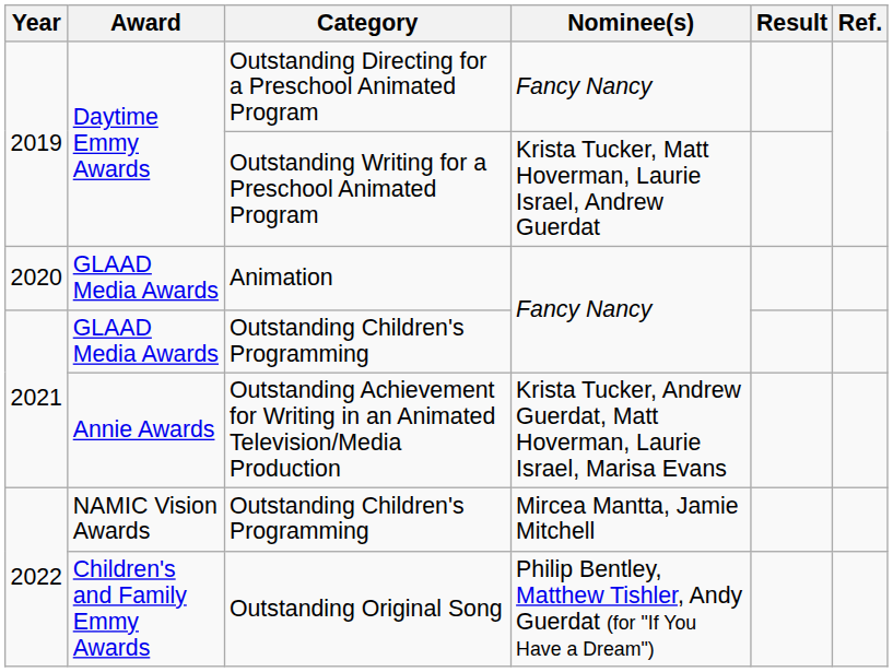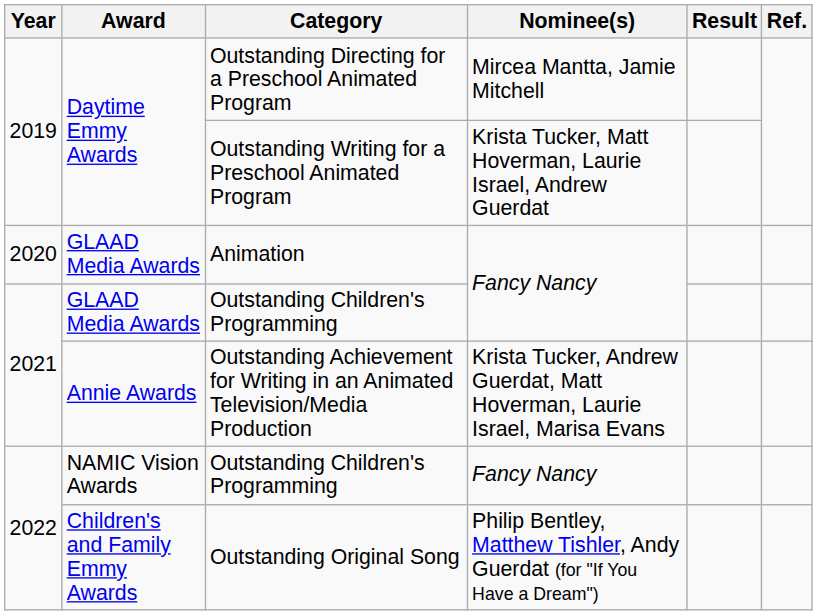Outstanding Directing for a Preschool Animated Program | Nominee(s): Fancy Nancy -> Mircea Mantta, Jamie Mitchell
2022 / Outstanding Children's Programming | Nominee(s): Mircea Mantta, Jamie Mitchell -> Fancy Nancy
